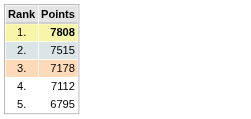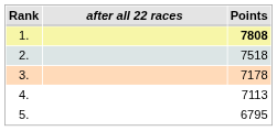+ column: after all 22 races
2. | Points: 7515 -> 7518
4. | Points: 7112 -> 7113
